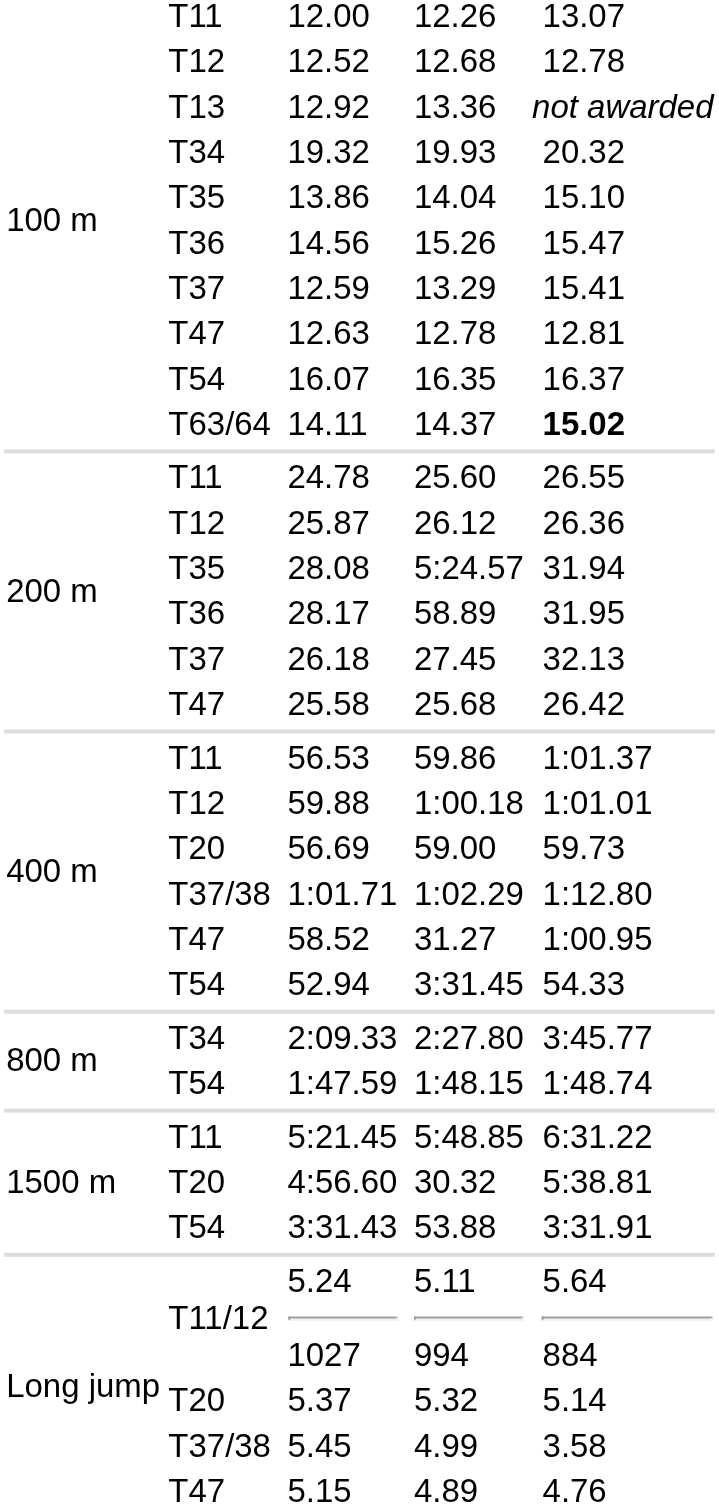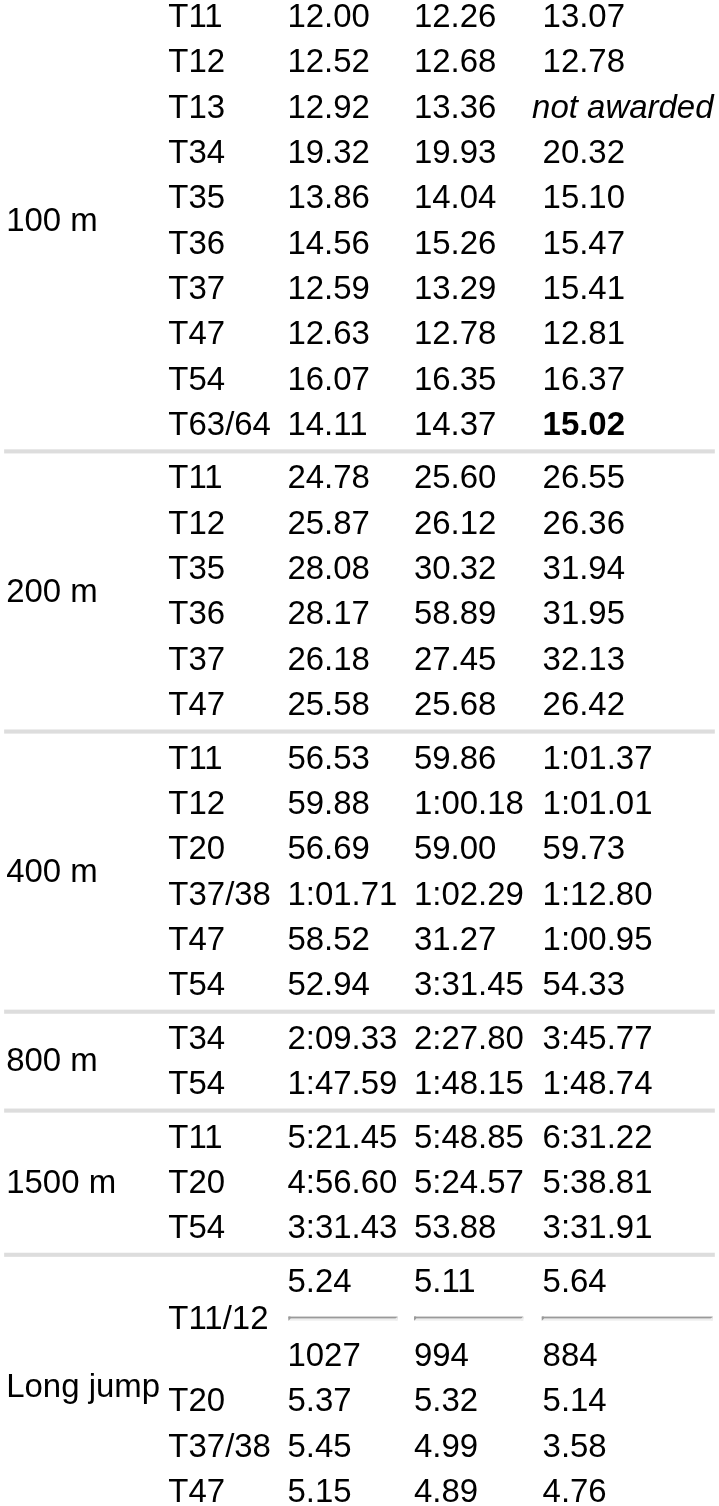28.08 | column 6: 5:24.57 -> 30.32
4:56.60 | column 6: 30.32 -> 5:24.57
